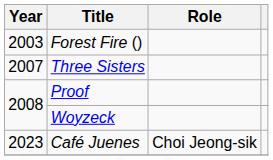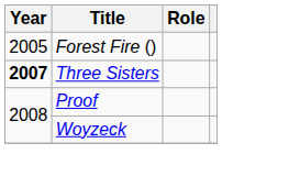Forest Fire () | Year: 2003 -> 2005
Three Sisters | Year: normal -> bold
- row: 2023 | Café Juenes | Choi Jeong-sik
